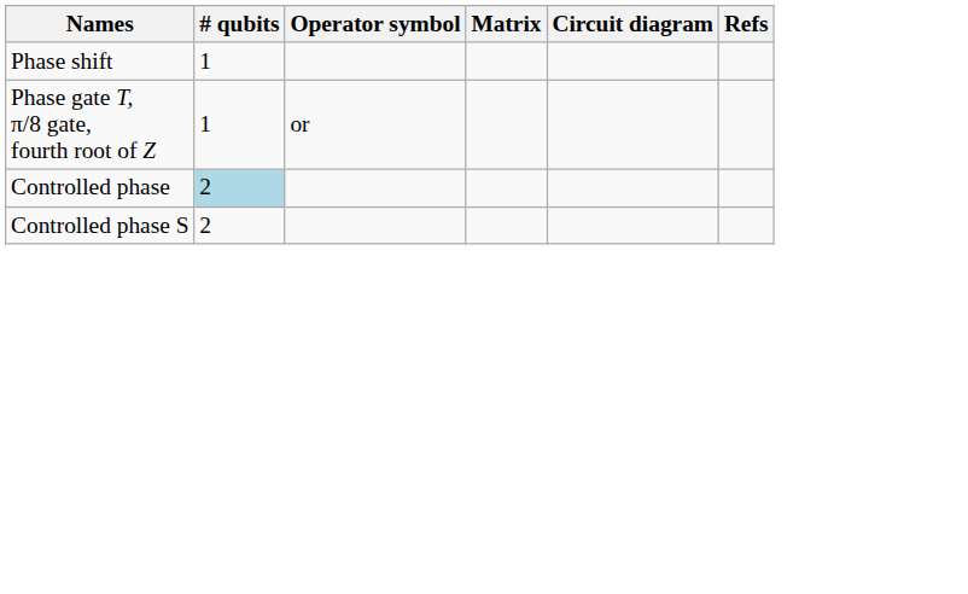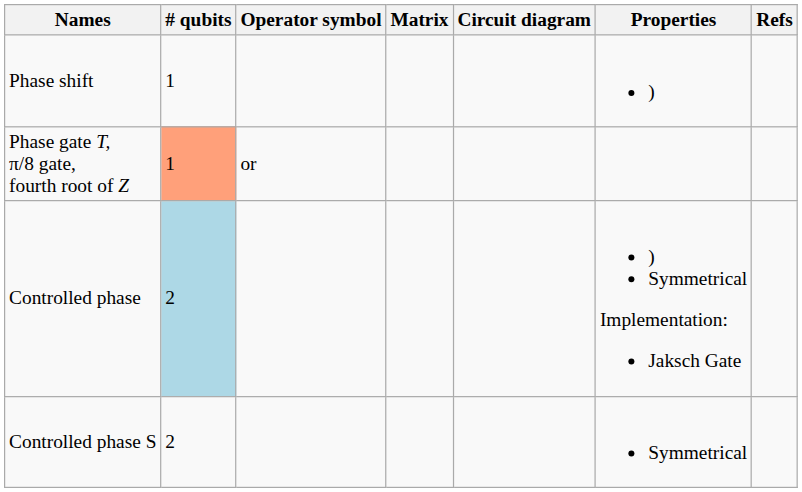+ column: Properties | ) | ) Symmetrical Implementation: Jaksch Gate | Symmetrical
Phase gate T, π/8 gate, fourth root of Z | # qubits: no background -> lightsalmon background
